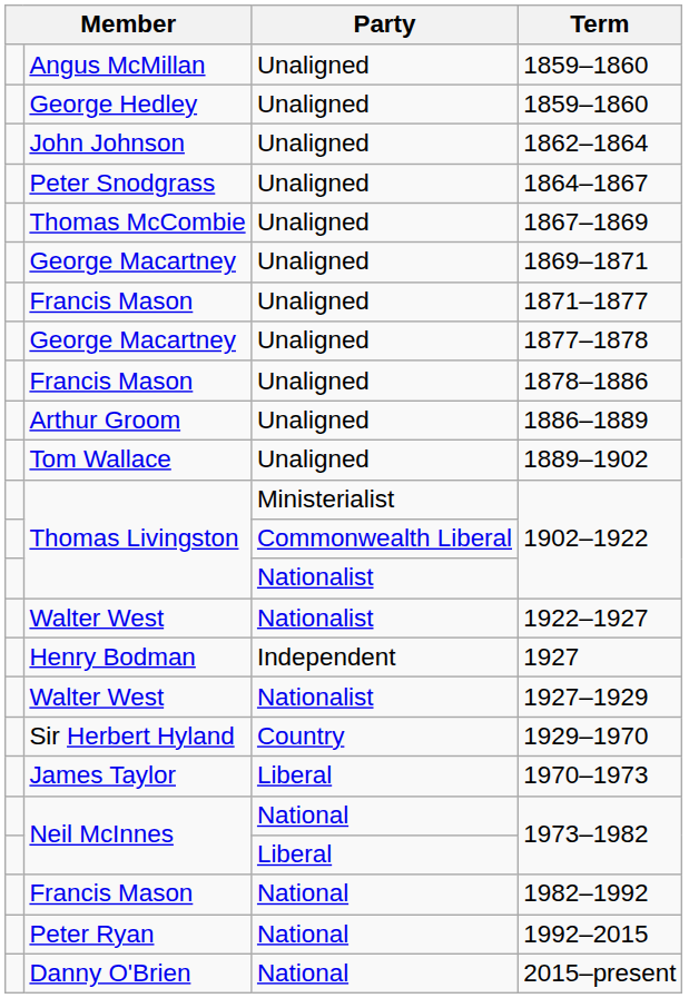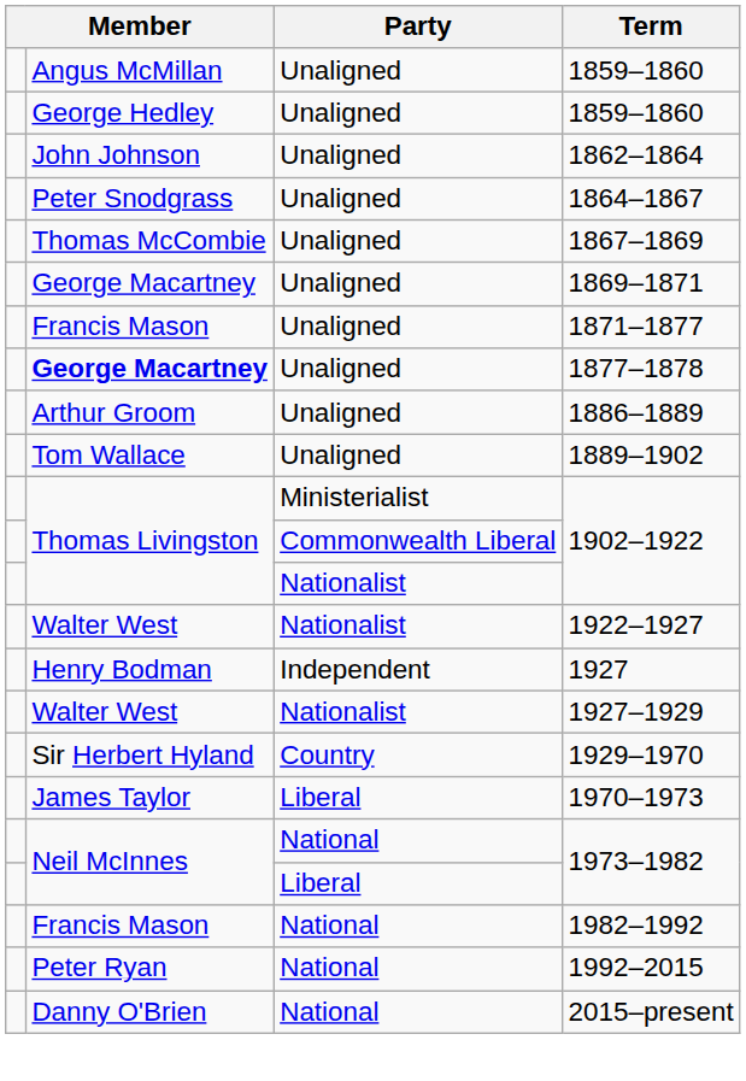1877–1878 | column 2: normal -> bold
- row: Francis Mason | Unaligned | 1878–1886
